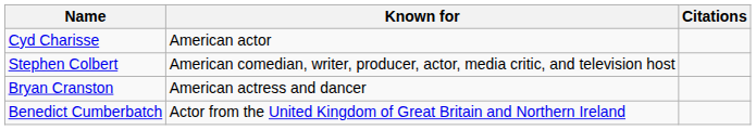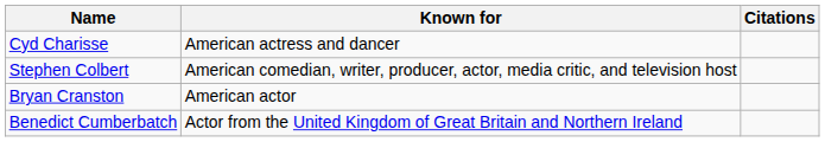Cyd Charisse | Known for: American actor -> American actress and dancer
Bryan Cranston | Known for: American actress and dancer -> American actor
